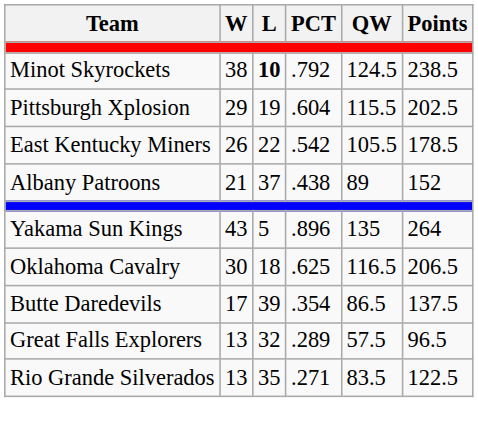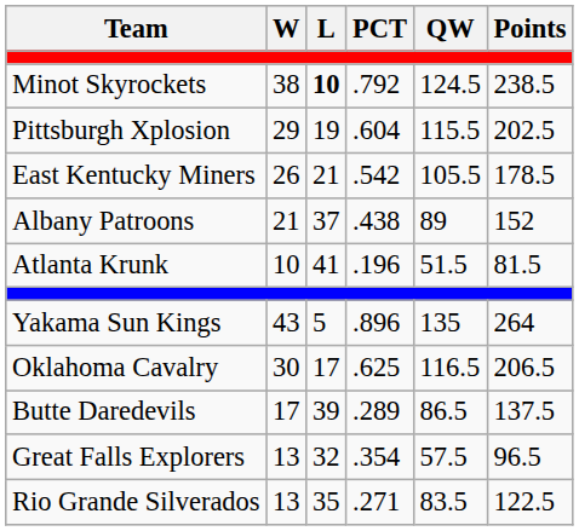East Kentucky Miners | L: 22 -> 21
+ row: Atlanta Krunk | 10 | 41 | .196 | 51.5 | 81.5
Oklahoma Cavalry | L: 18 -> 17
Butte Daredevils | PCT: .354 -> .289
Great Falls Explorers | PCT: .289 -> .354
